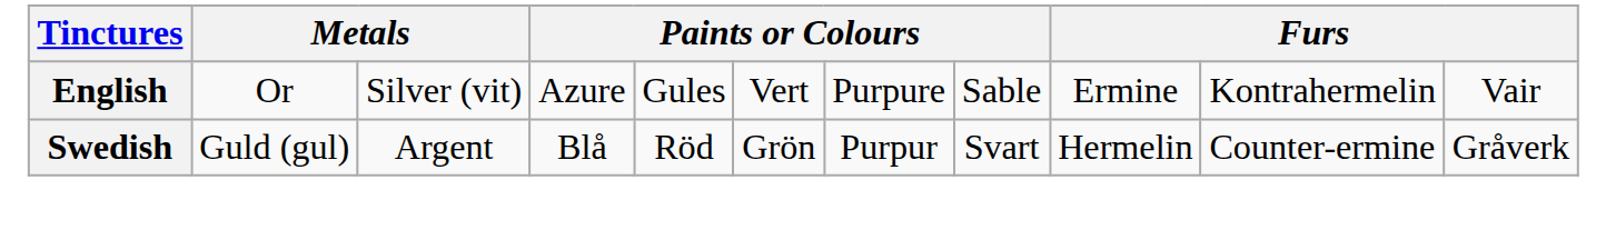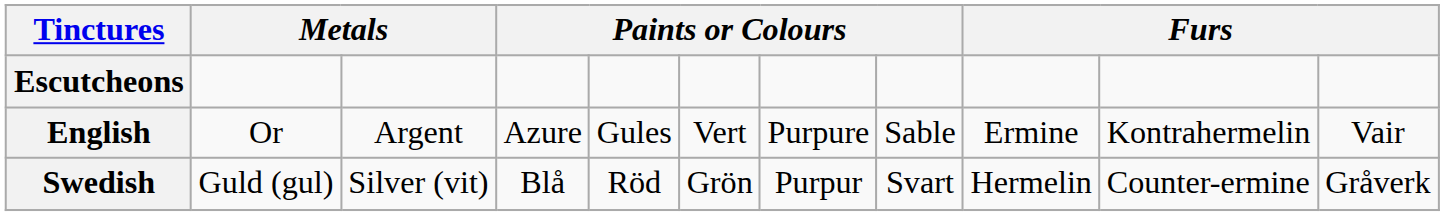+ row: Escutcheons
English | column 3: Silver (vit) -> Argent
Swedish | column 3: Argent -> Silver (vit)
